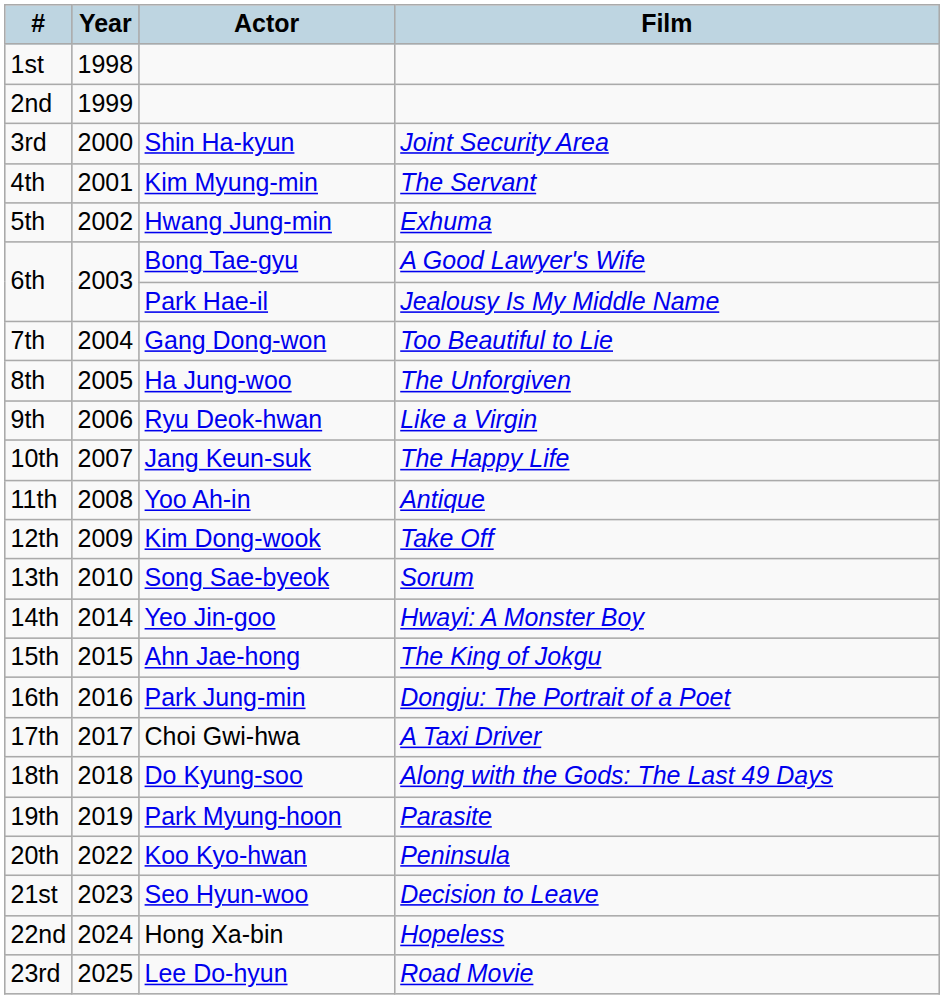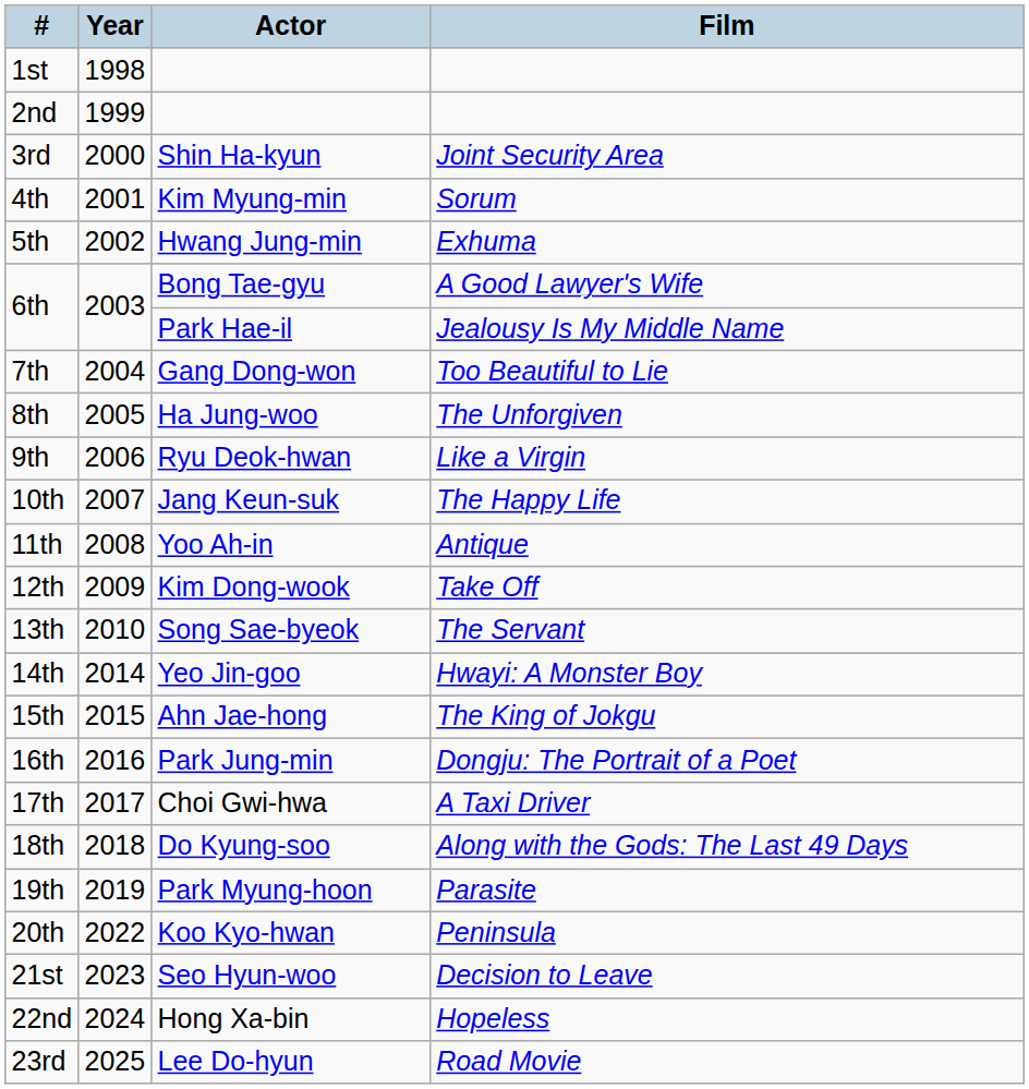4th | Film: The Servant -> Sorum
13th | Film: Sorum -> The Servant
